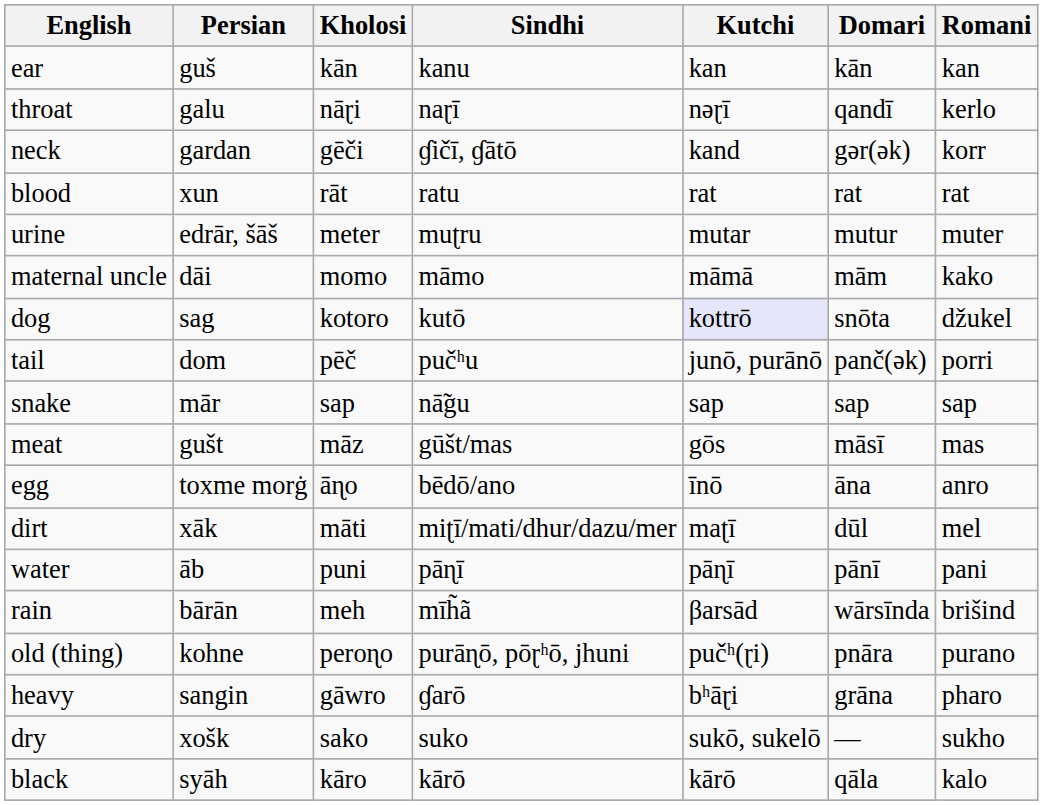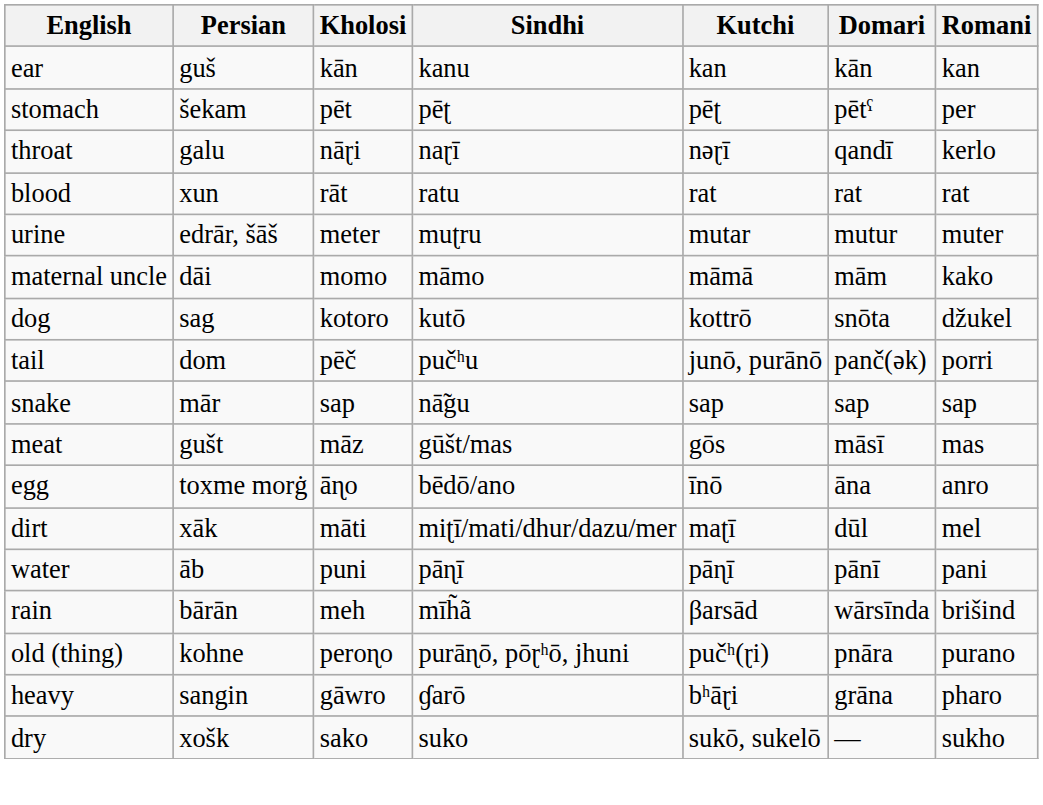+ row: stomach | šekam | pēt | pēʈ | pēʈ | pētˤ | per
- row: neck | gardan | gēči | ɠičī, ɠātō | kand | gər(ək) | korr
dog | Kutchi: lavender background -> no background
- row: black | syāh | kāro | kārō | kārō | qāla | kalo
